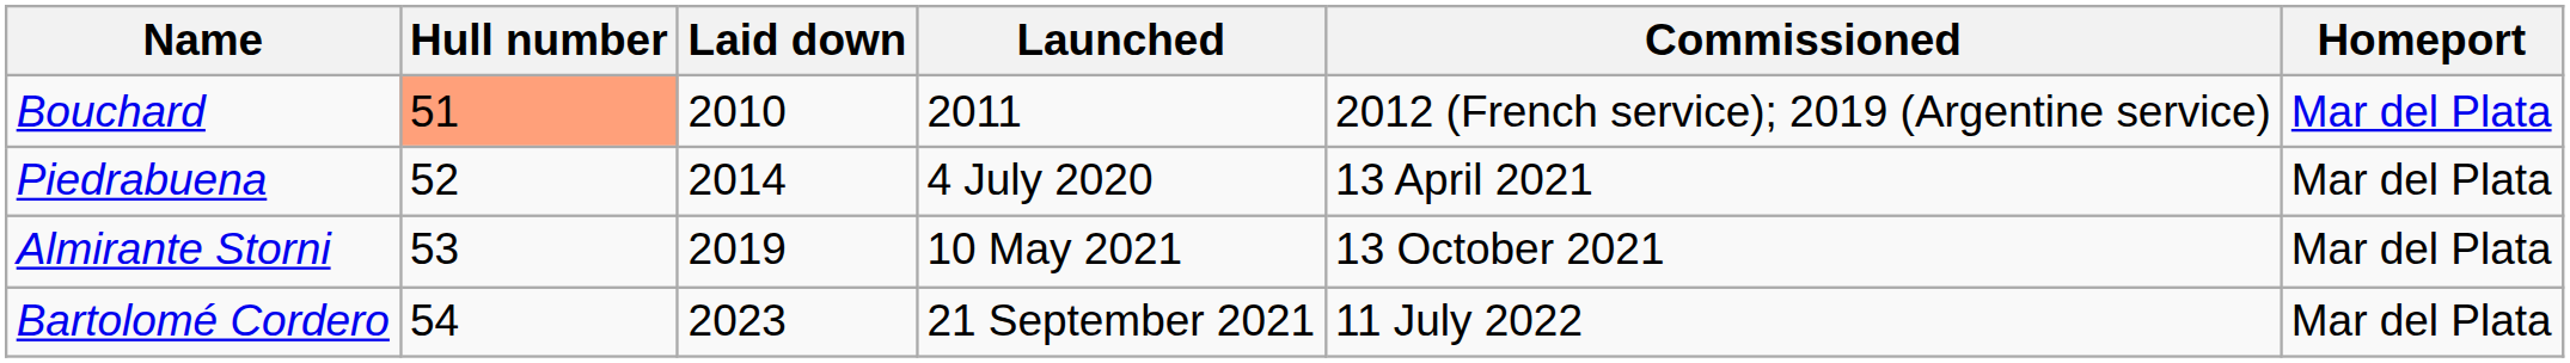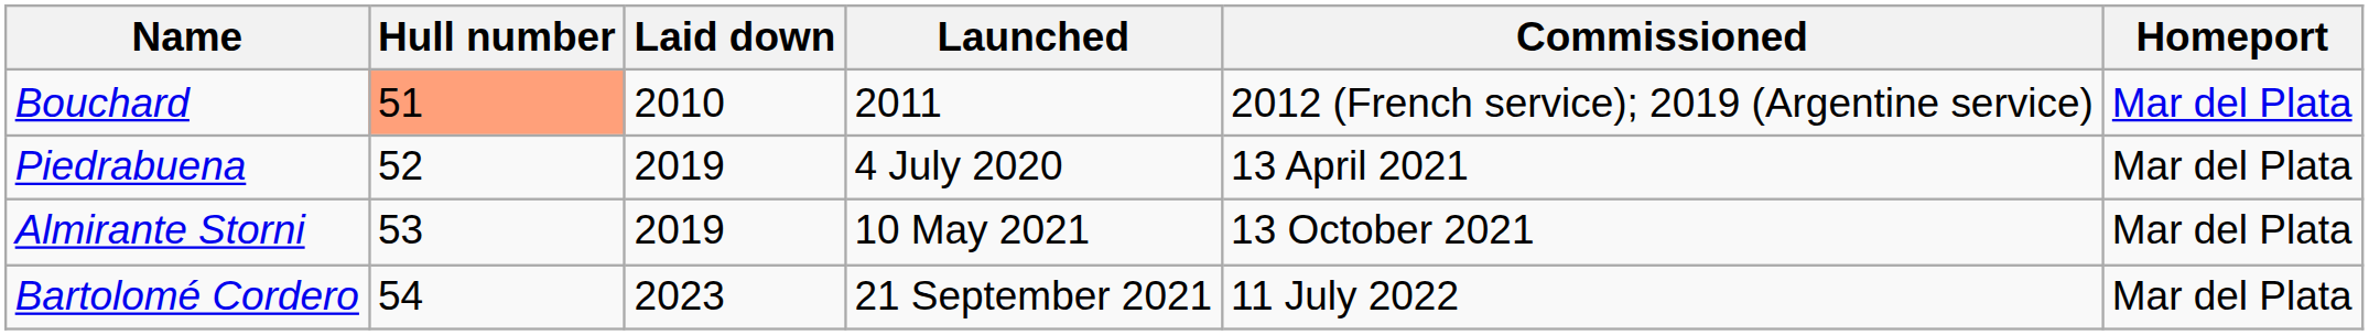Piedrabuena | Laid down: 2014 -> 2019
